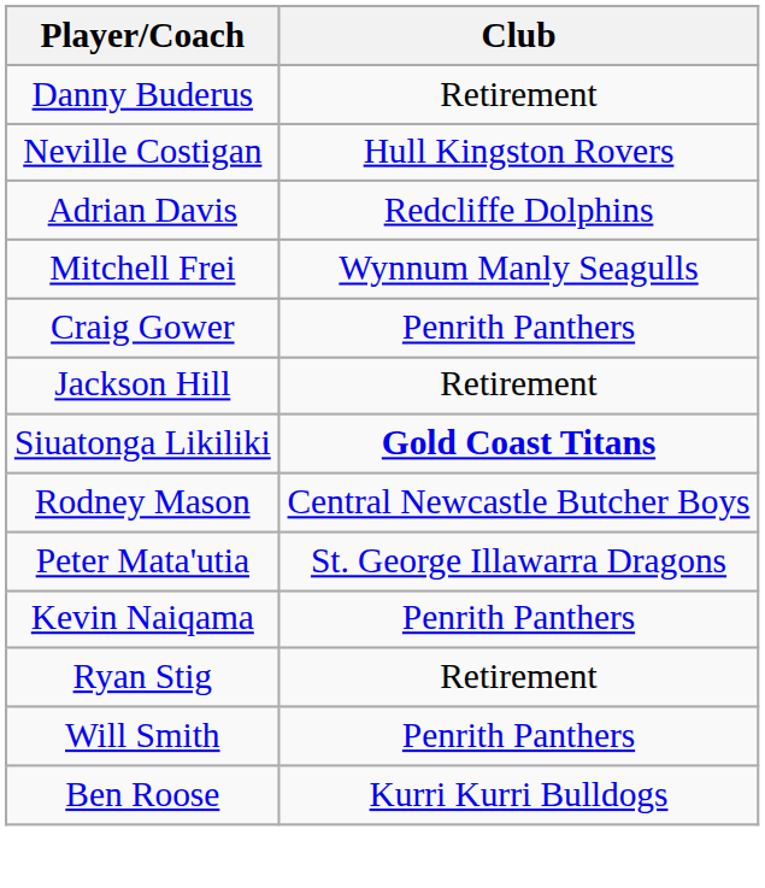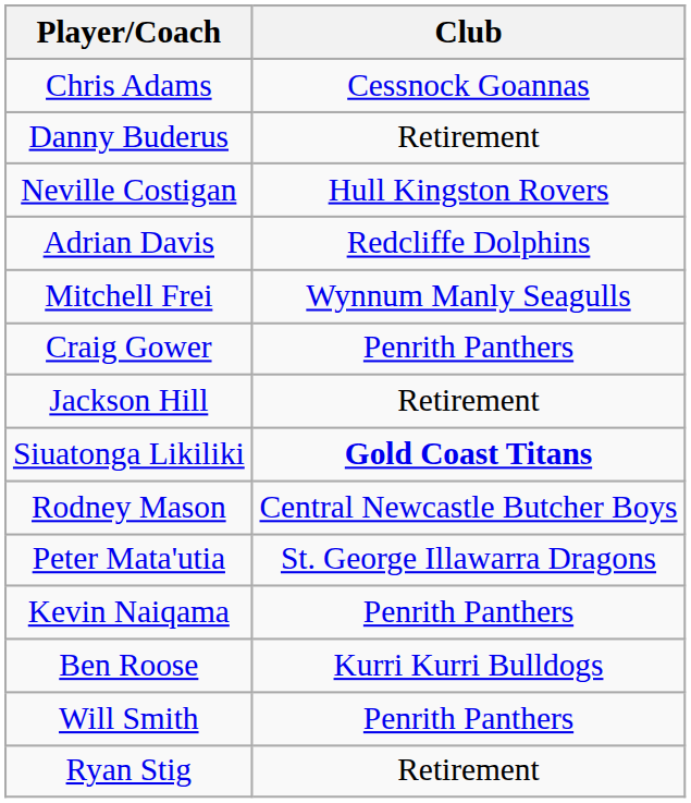+ row: Chris Adams | Cessnock Goannas
rows swapped: Ben Roose <-> Ryan Stig
